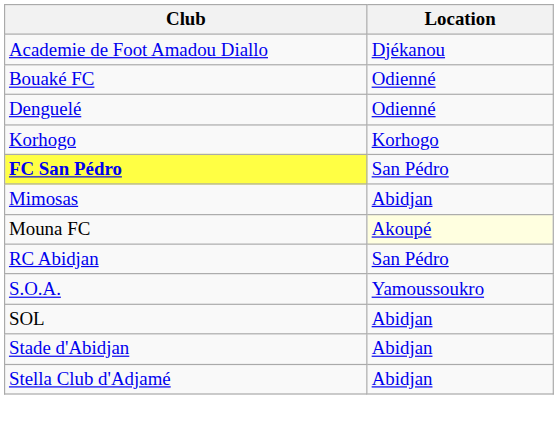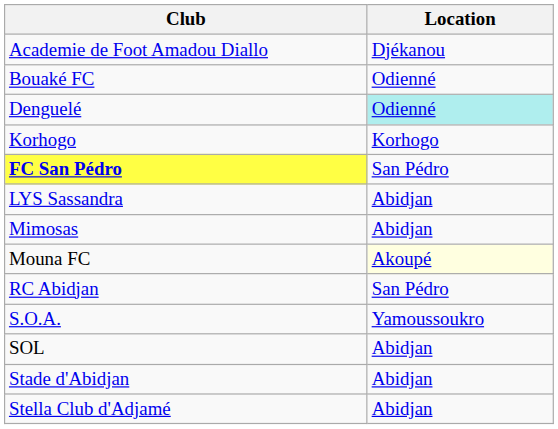Denguelé | Location: no background -> paleturquoise background
+ row: LYS Sassandra | Abidjan
